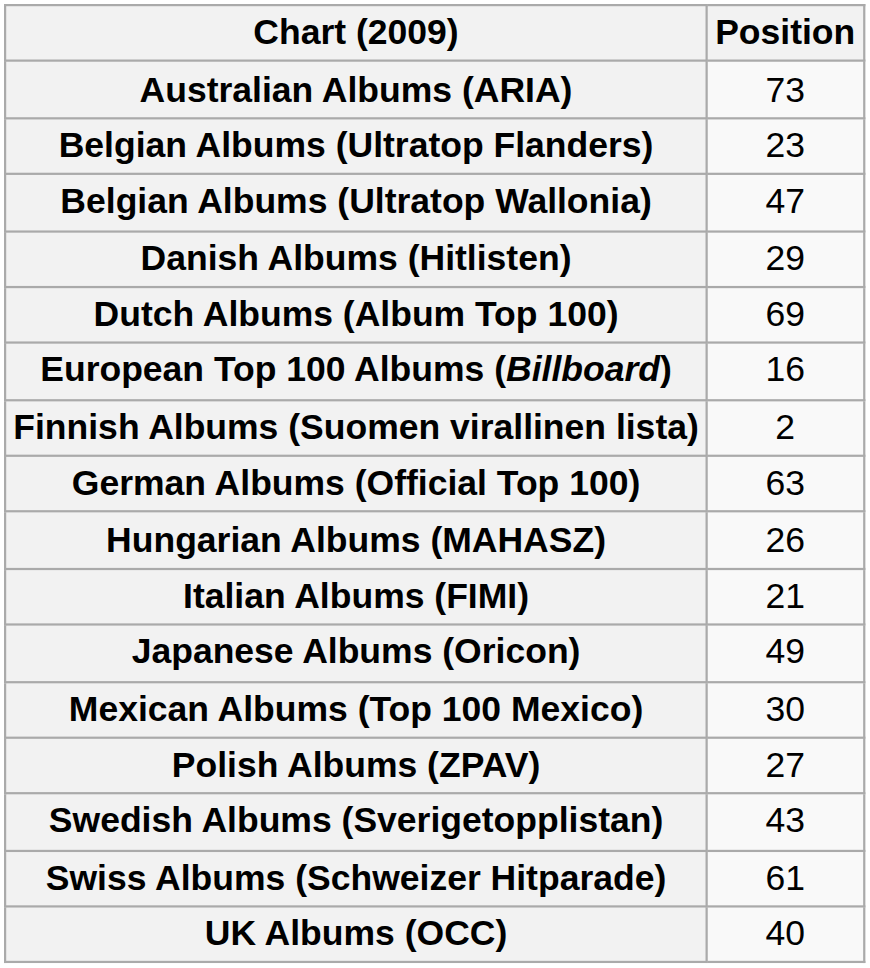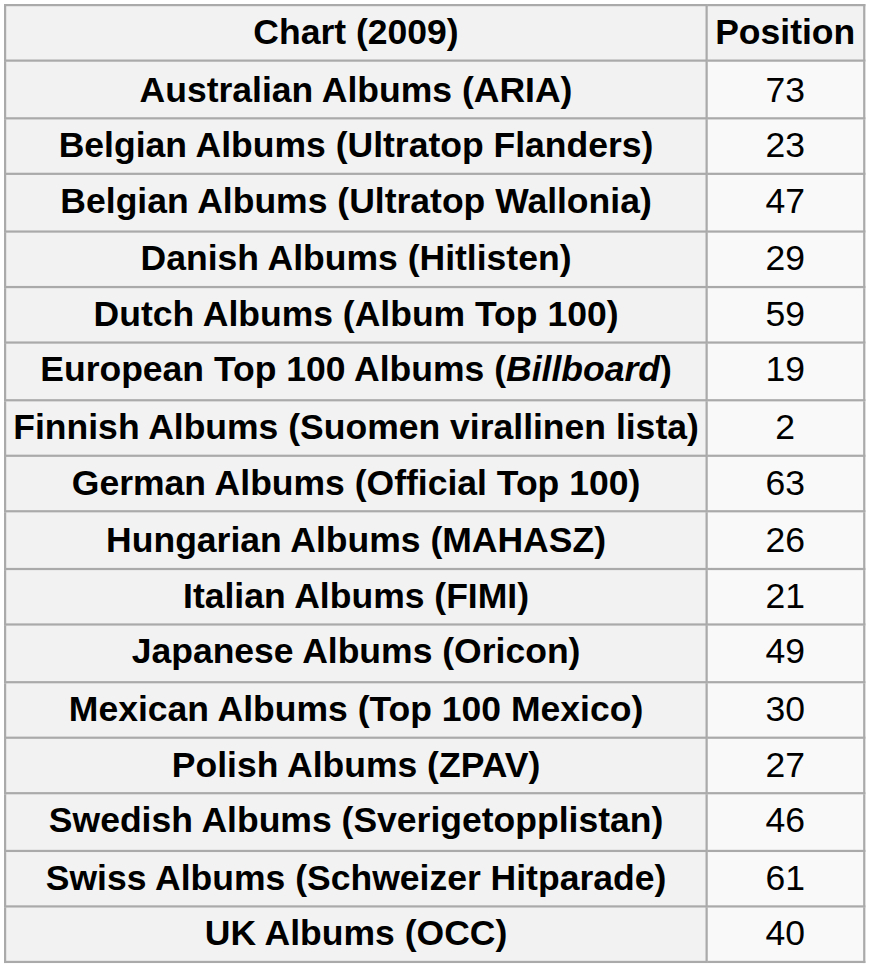Dutch Albums (Album Top 100) | Position: 69 -> 59
European Top 100 Albums (Billboard) | Position: 16 -> 19
Swedish Albums (Sverigetopplistan) | Position: 43 -> 46
